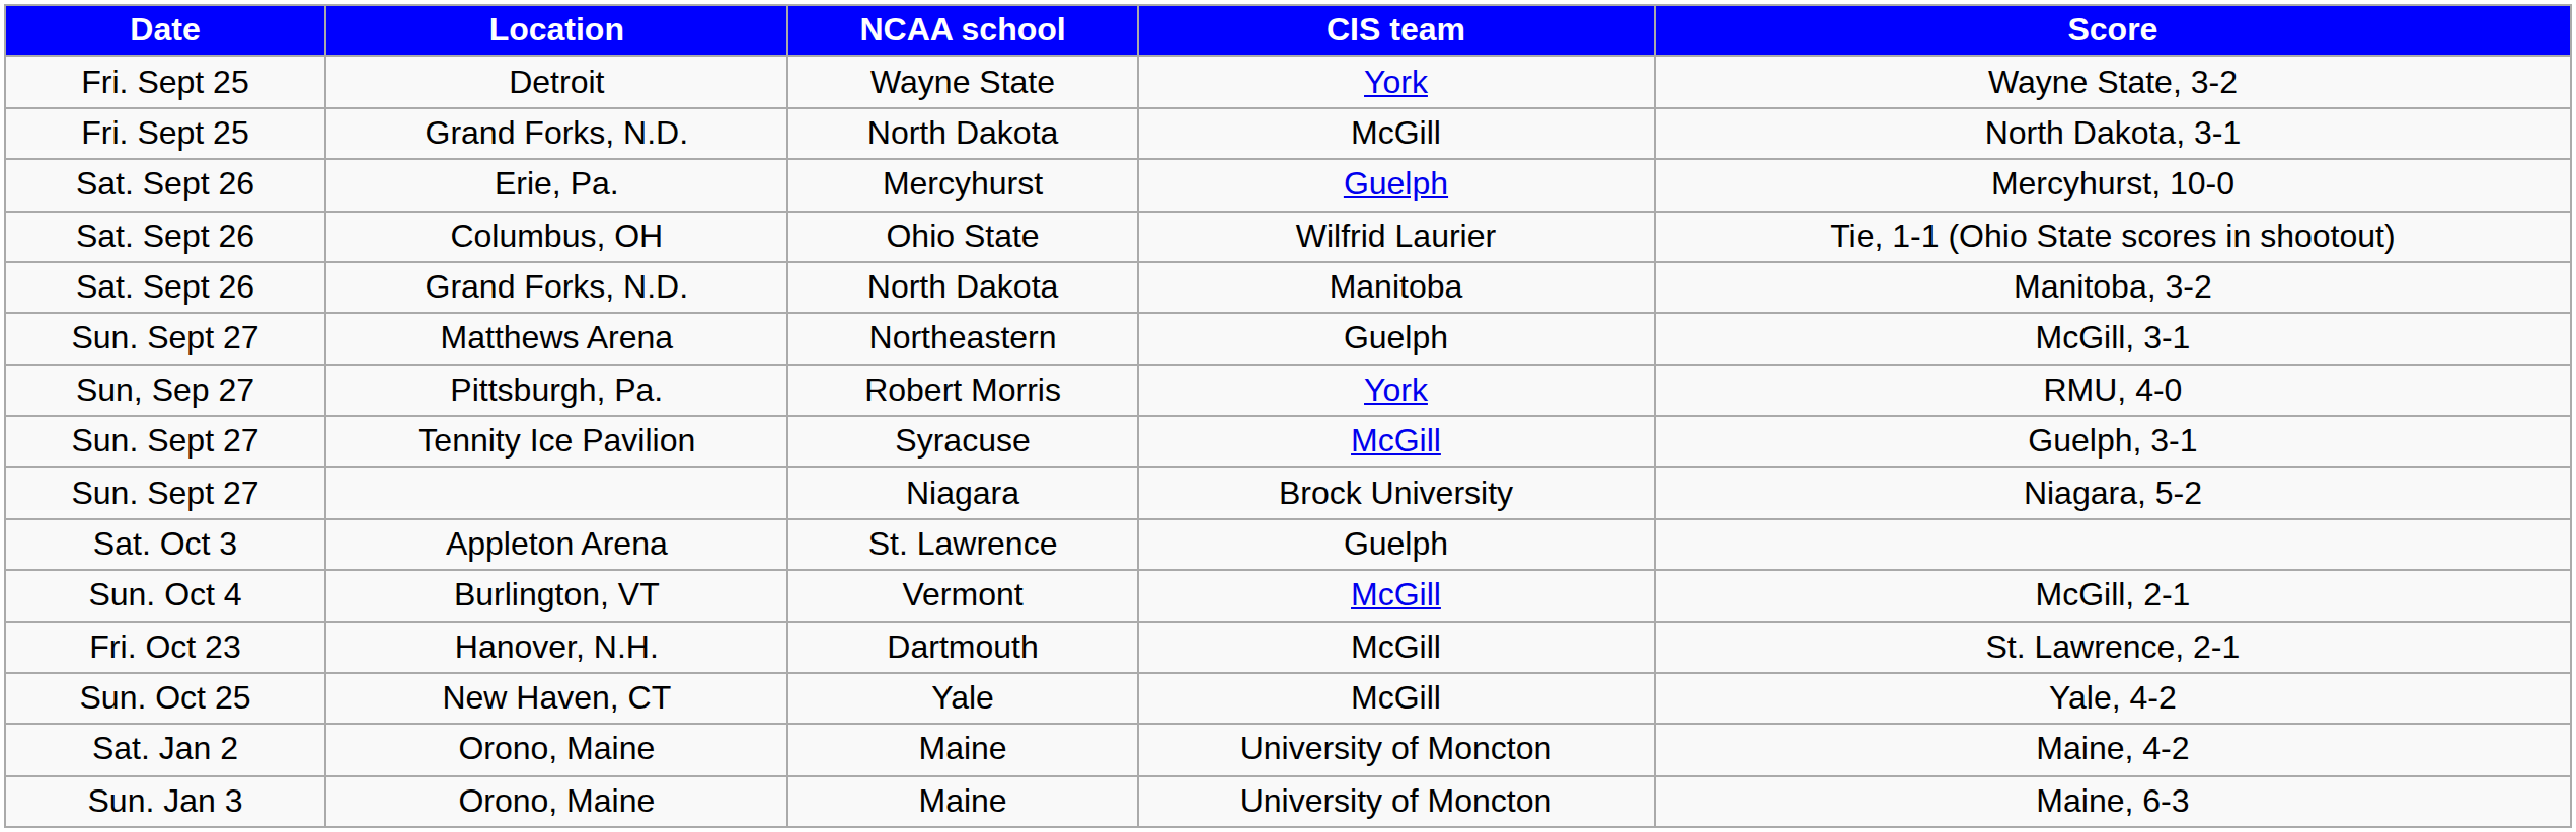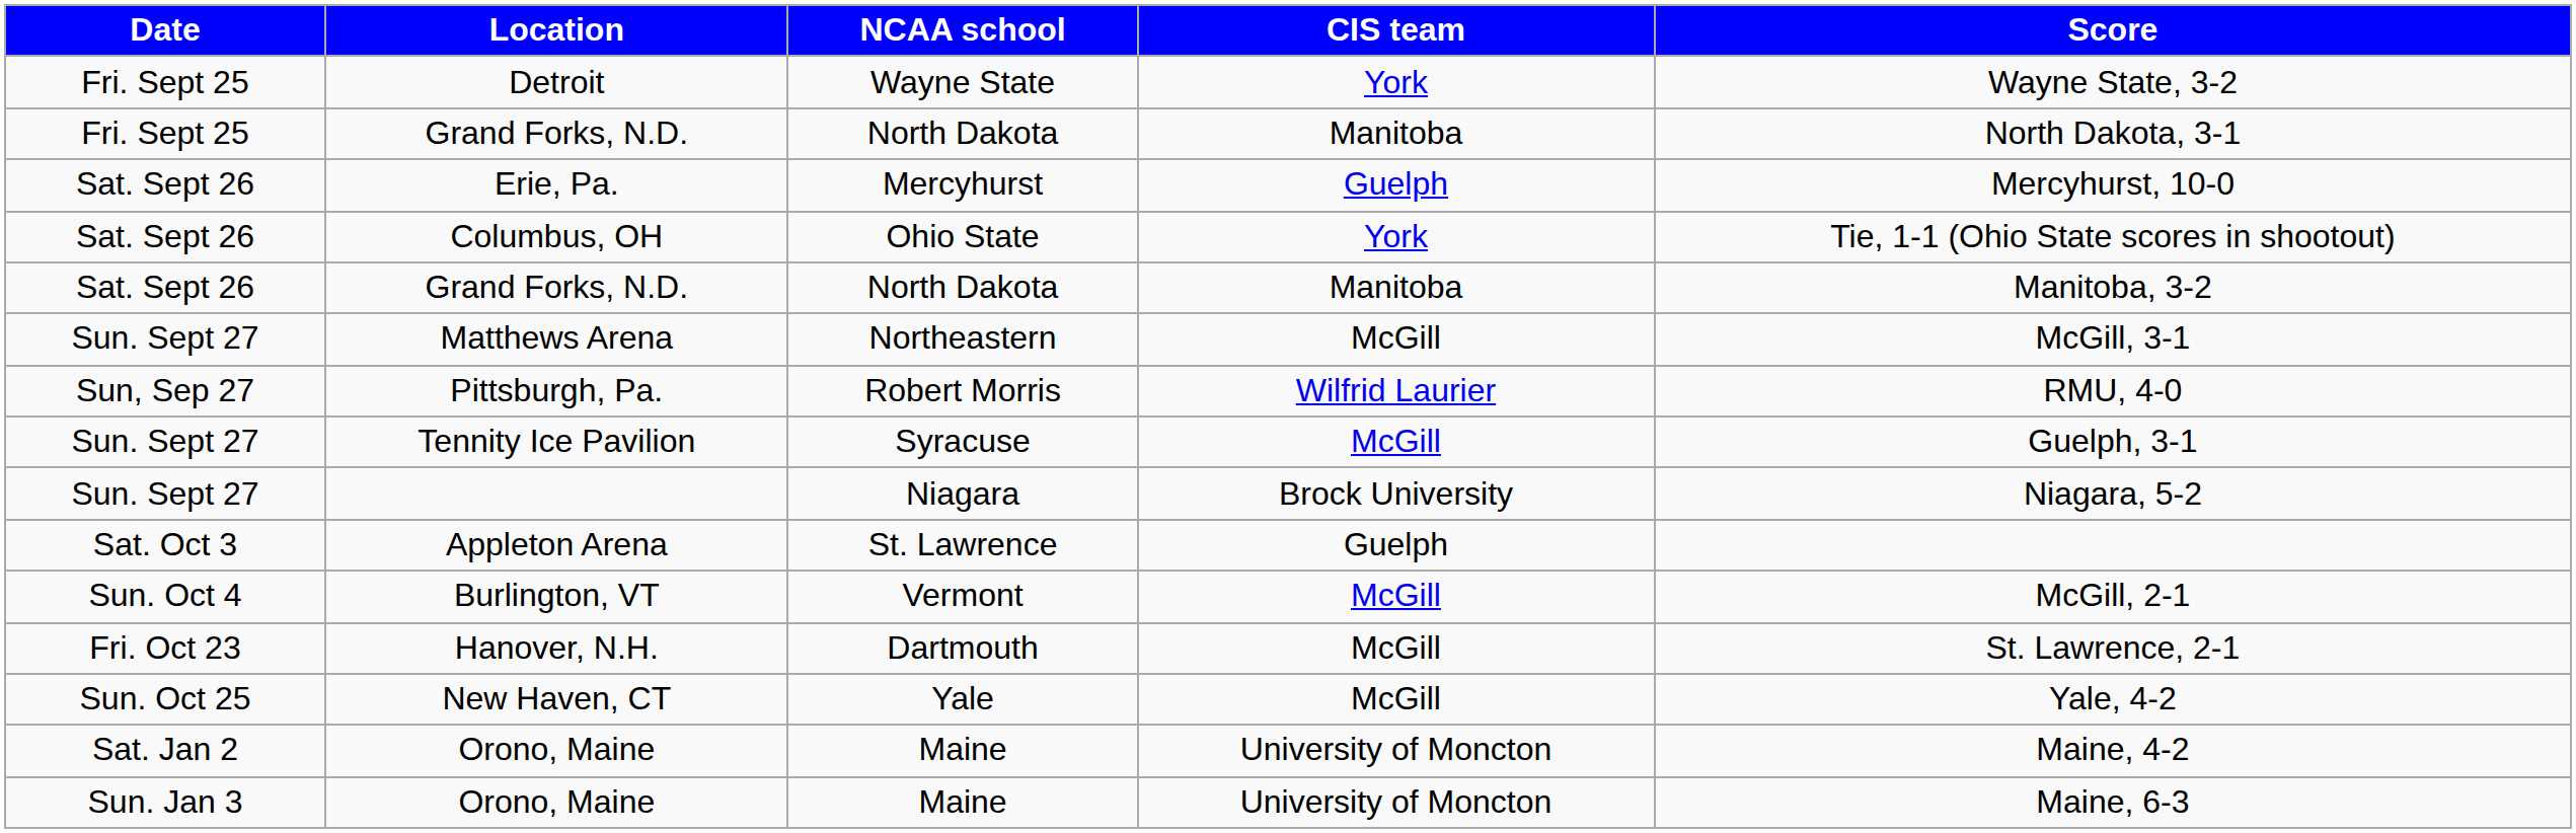Fri. Sept 25 / Grand Forks, N.D. | CIS team: McGill -> Manitoba
Columbus, OH | CIS team: Wilfrid Laurier -> York
Matthews Arena | CIS team: Guelph -> McGill
Pittsburgh, Pa. | CIS team: York -> Wilfrid Laurier
